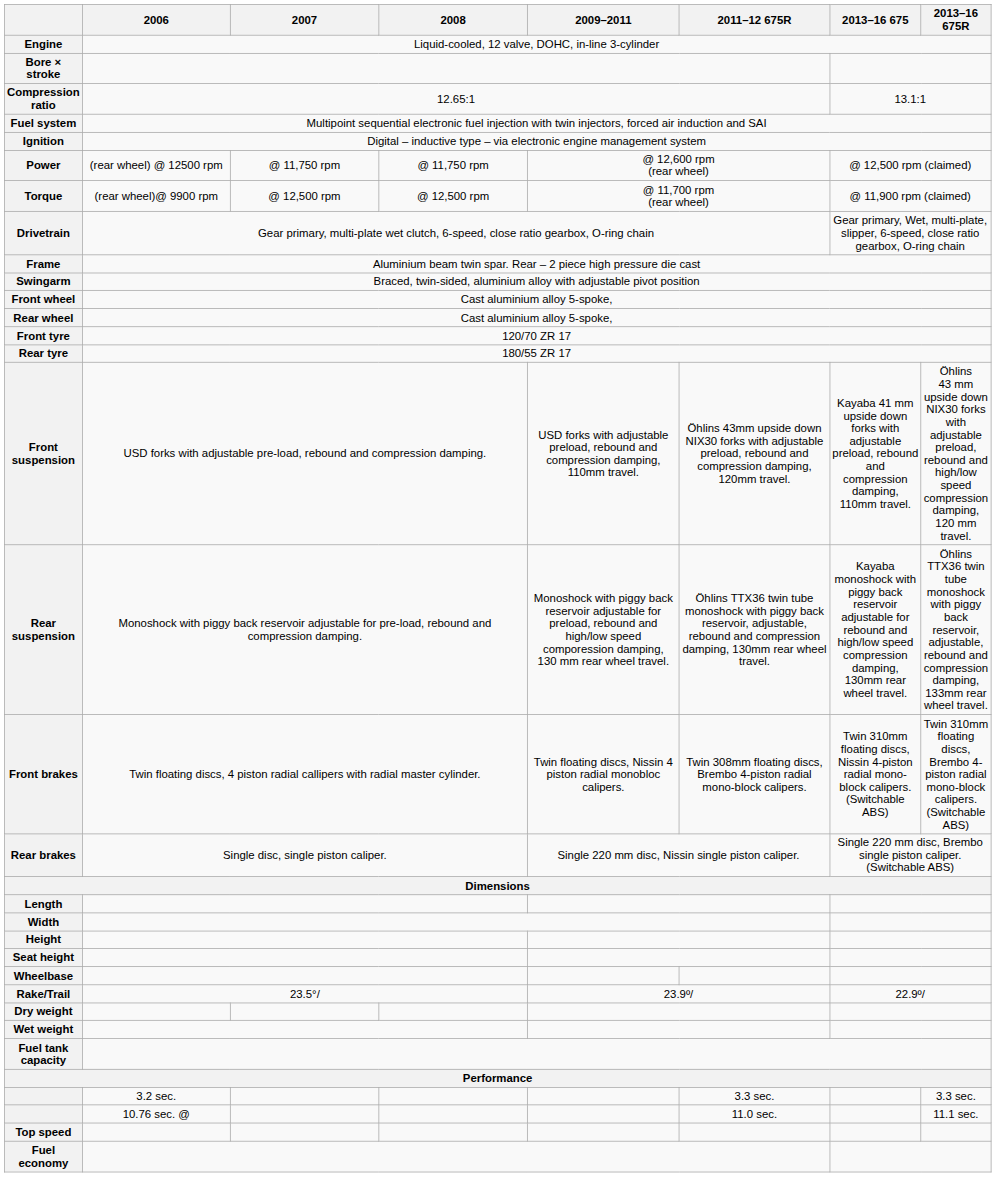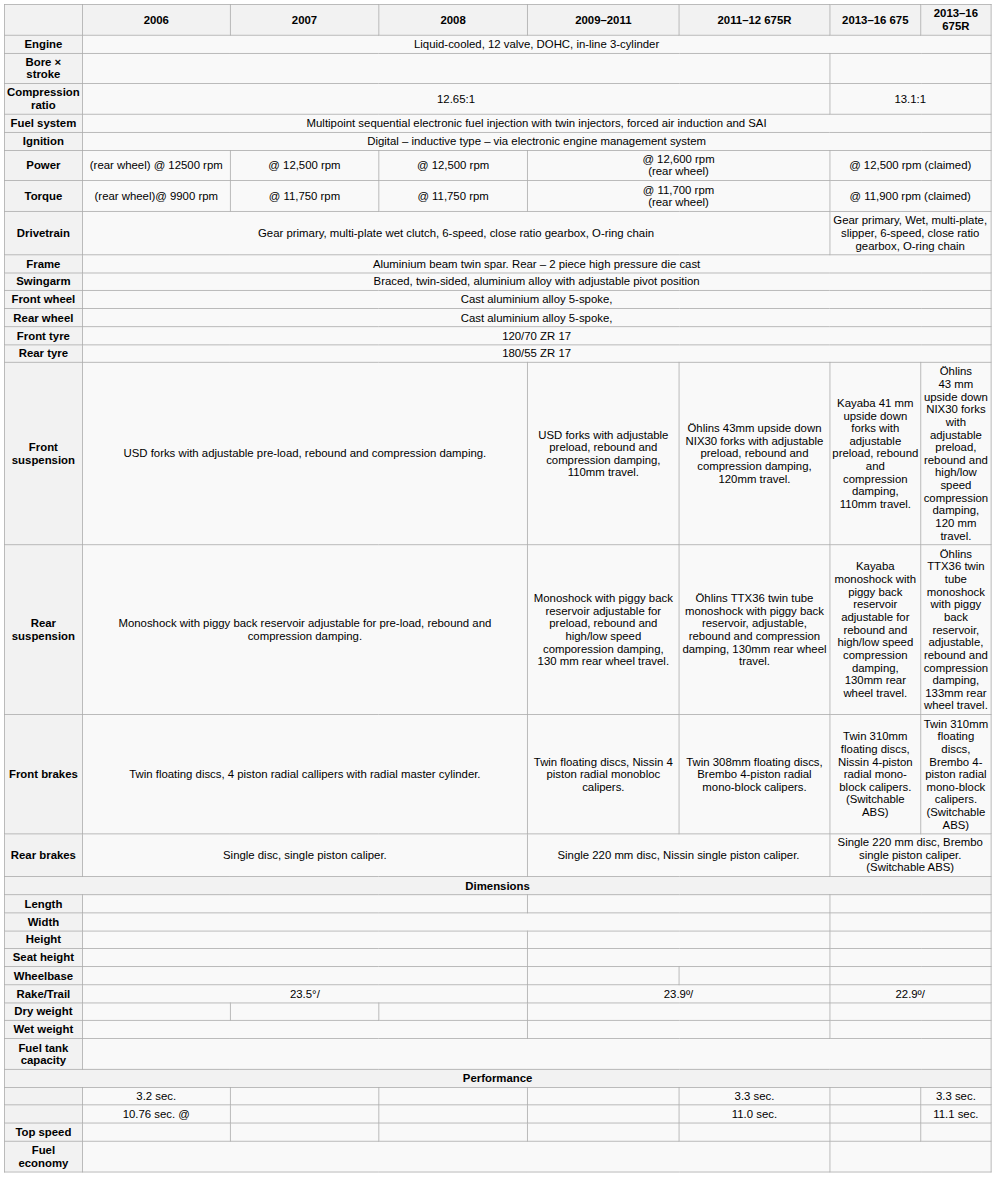Power | 2007: @ 11,750 rpm -> @ 12,500 rpm
Power | 2008: @ 11,750 rpm -> @ 12,500 rpm
Torque | 2007: @ 12,500 rpm -> @ 11,750 rpm
Torque | 2008: @ 12,500 rpm -> @ 11,750 rpm
